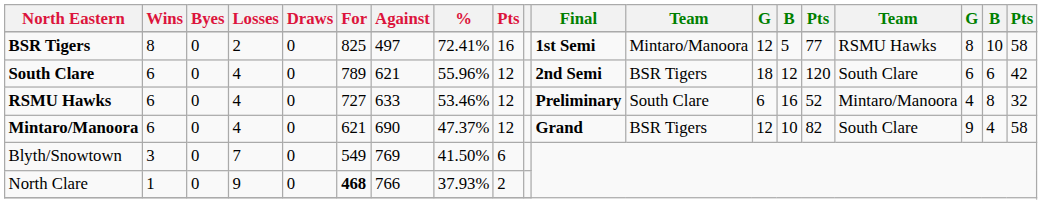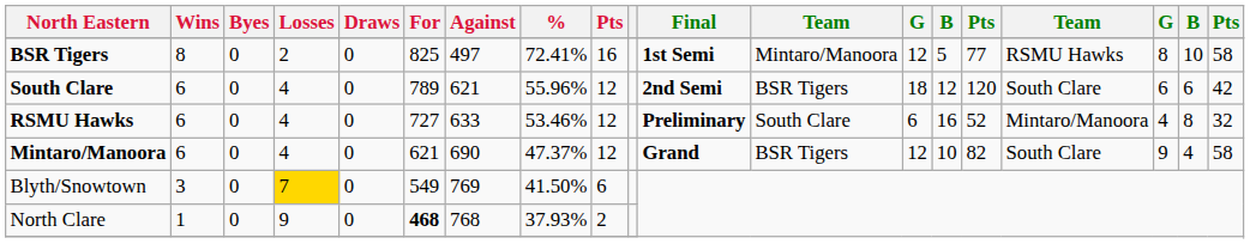Blyth/Snowtown | Losses: no background -> gold background
North Clare | Against: 766 -> 768
